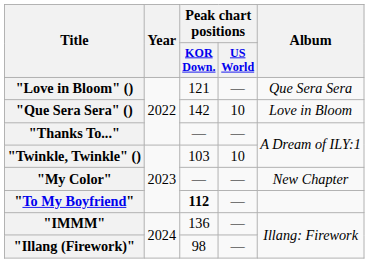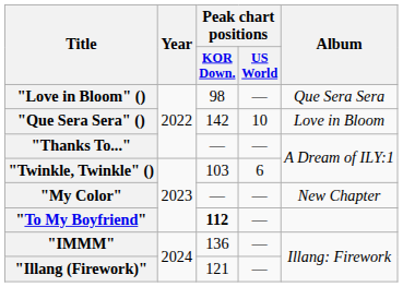"Love in Bloom" () | Peak chart positions / KOR Down.: 121 -> 98
"Twinkle, Twinkle" () | Peak chart positions / US World: 10 -> 6
"Illang (Firework)" | Peak chart positions / KOR Down.: 98 -> 121
